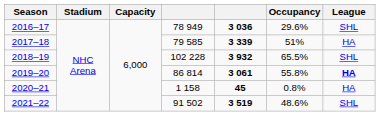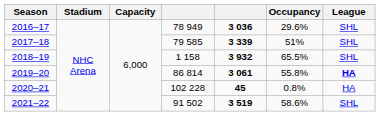2017–18 | League: HA -> SHL
2018–19 | column 4: 102 228 -> 1 158
2020–21 | column 4: 1 158 -> 102 228
2021–22 | Occupancy: 48.6% -> 58.6%
